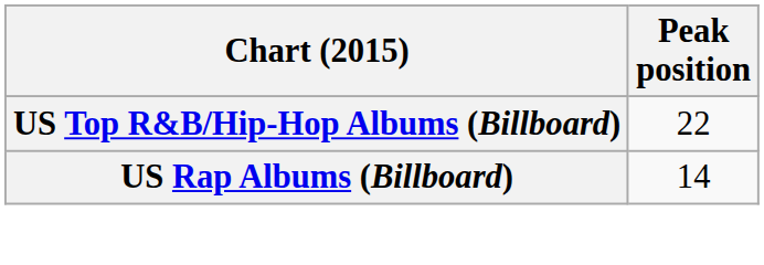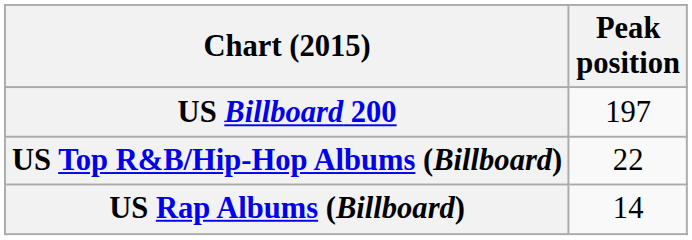+ row: US Billboard 200 | 197
